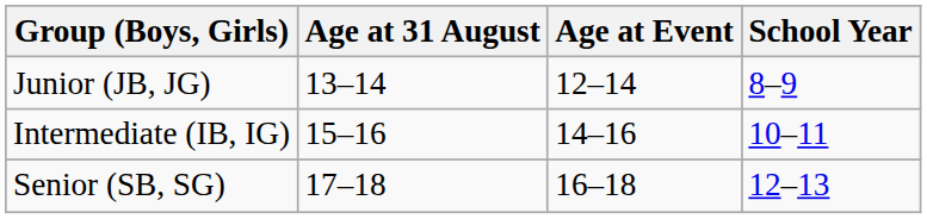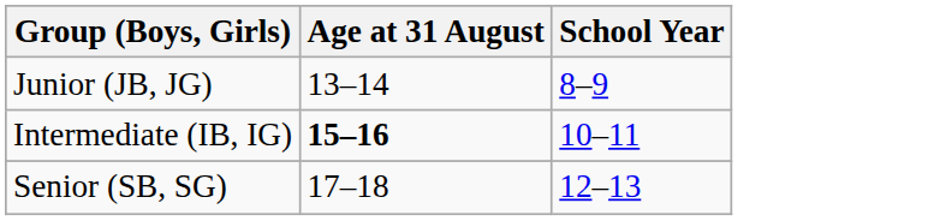- column: Age at Event | 12–14 | 14–16 | 16–18
Intermediate (IB, IG) | Age at 31 August: normal -> bold
